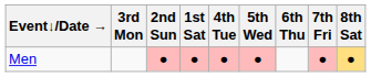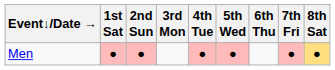columns swapped: 1st Sat <-> 3rd Mon
